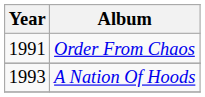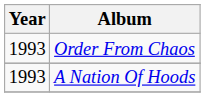Order From Chaos | Year: 1991 -> 1993
